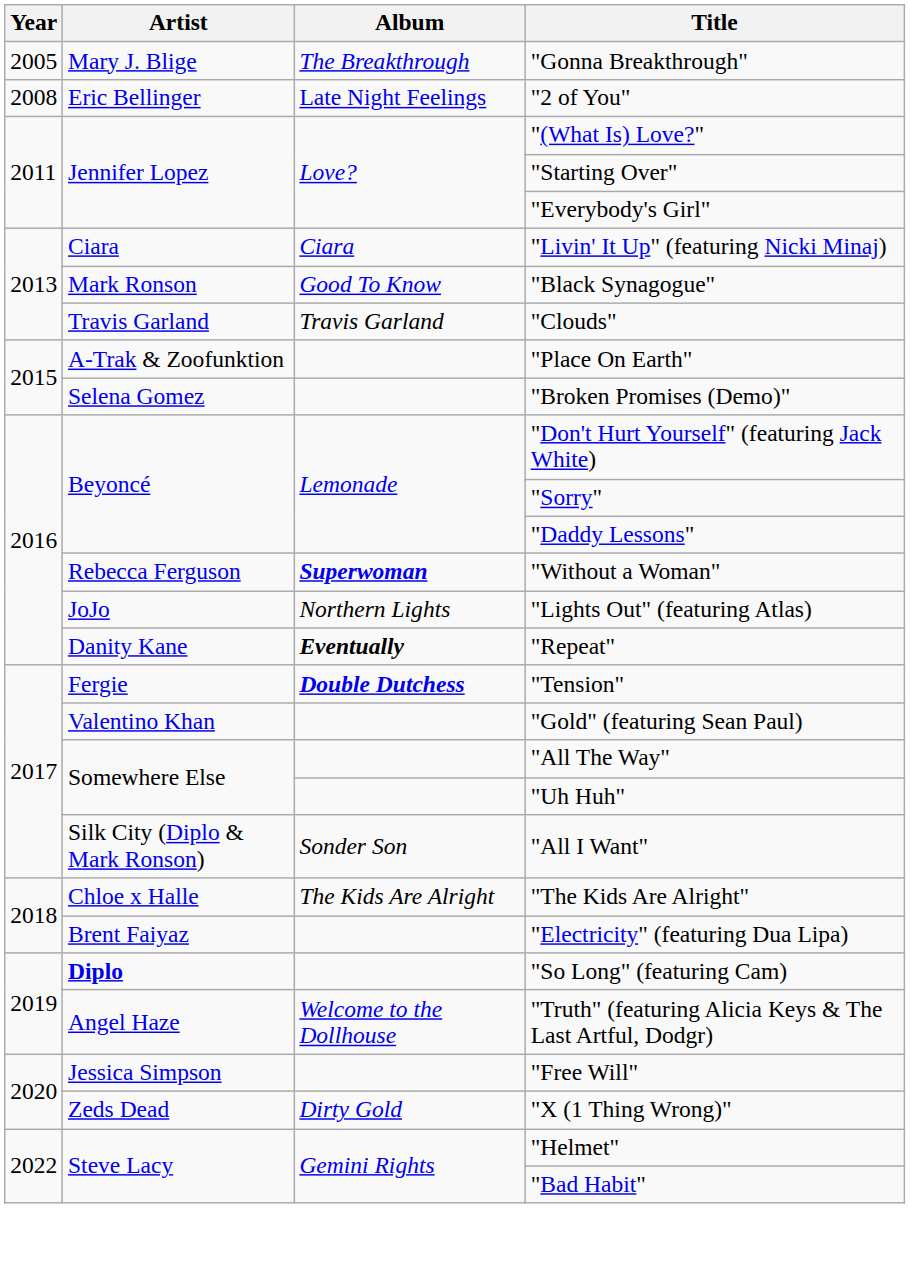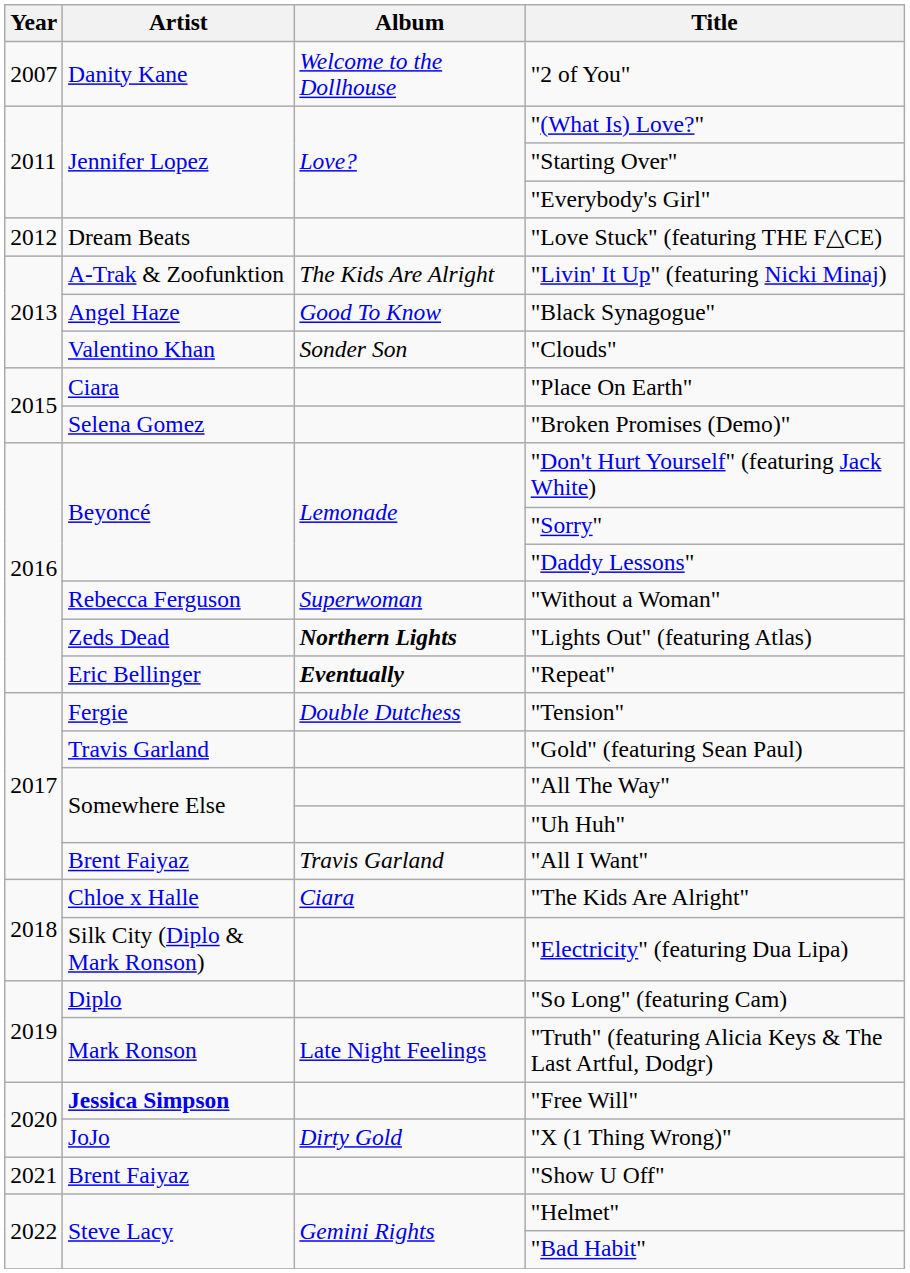- row: 2005 | Mary J. Blige | The Breakthrough | "Gonna Breakthrough"
"2 of You" | Year: 2008 -> 2007
"2 of You" | Artist: Eric Bellinger -> Danity Kane
"2 of You" | Album: Late Night Feelings -> Welcome to the Dollhouse
+ row: 2012 | Dream Beats | "Love Stuck" (featuring THE F△CE)
"Livin' It Up" (featuring Nicki Minaj) | Artist: Ciara -> A-Trak & Zoofunktion
"Livin' It Up" (featuring Nicki Minaj) | Album: Ciara -> The Kids Are Alright
"Black Synagogue" | Artist: Mark Ronson -> Angel Haze
"Clouds" | Artist: Travis Garland -> Valentino Khan
"Clouds" | Album: Travis Garland -> Sonder Son
"Place On Earth" | Artist: A-Trak & Zoofunktion -> Ciara
"Without a Woman" | Album: bold -> normal
"Lights Out" (featuring Atlas) | Artist: JoJo -> Zeds Dead
"Lights Out" (featuring Atlas) | Album: normal -> bold
"Repeat" | Artist: Danity Kane -> Eric Bellinger
"Tension" | Album: bold -> normal
"Gold" (featuring Sean Paul) | Artist: Valentino Khan -> Travis Garland
"All I Want" | Artist: Silk City (Diplo & Mark Ronson) -> Brent Faiyaz
"All I Want" | Album: Sonder Son -> Travis Garland
"The Kids Are Alright" | Album: The Kids Are Alright -> Ciara
"Electricity" (featuring Dua Lipa) | Artist: Brent Faiyaz -> Silk City (Diplo & Mark Ronson)
"So Long" (featuring Cam) | Artist: bold -> normal
"Truth" (featuring Alicia Keys & The Last Artful, Dodgr) | Artist: Angel Haze -> Mark Ronson
"Truth" (featuring Alicia Keys & The Last Artful, Dodgr) | Album: Welcome to the Dollhouse -> Late Night Feelings
"Free Will" | Artist: normal -> bold
"X (1 Thing Wrong)" | Artist: Zeds Dead -> JoJo
+ row: 2021 | Brent Faiyaz | "Show U Off"
